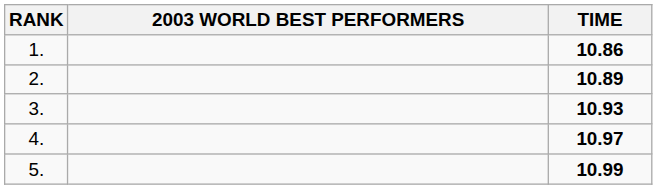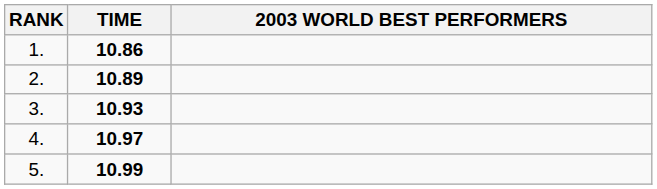columns swapped: 2003 WORLD BEST PERFORMERS <-> TIME
